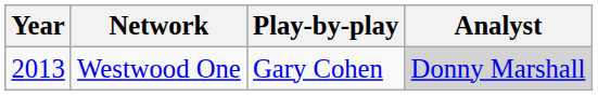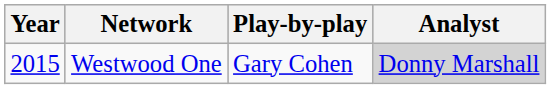Westwood One | Year: 2013 -> 2015
